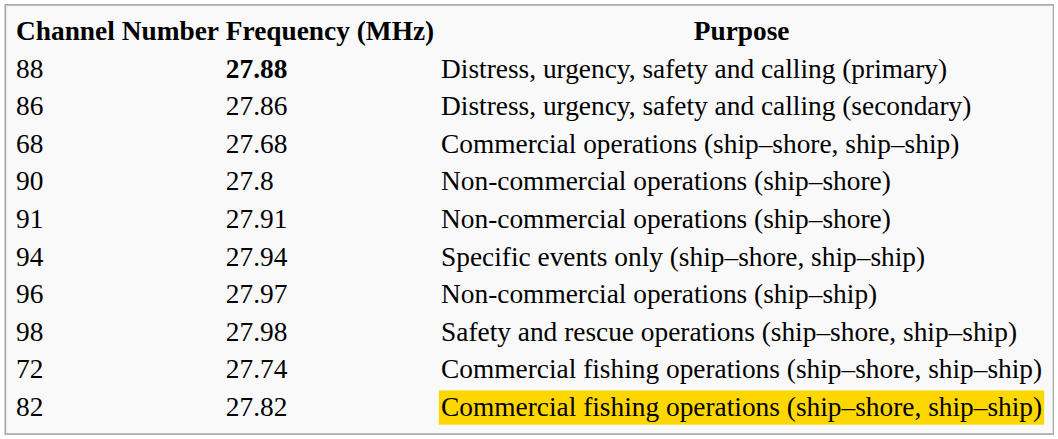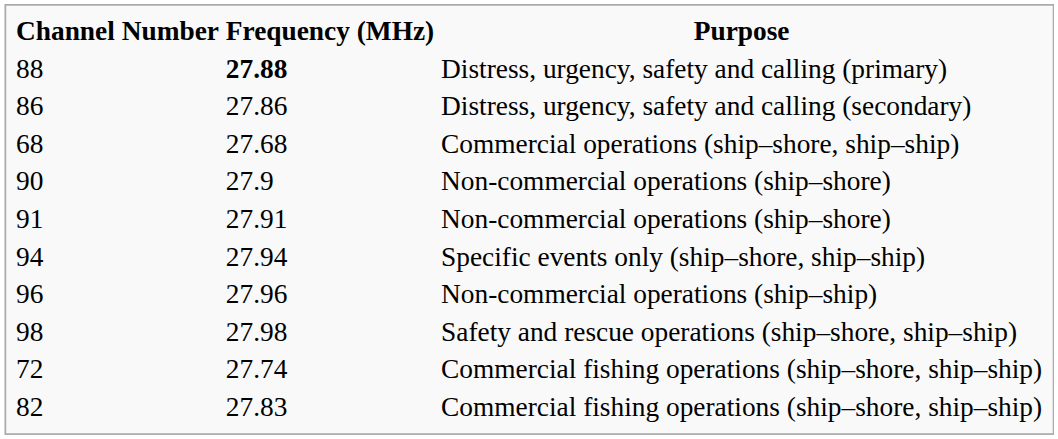90 | Frequency (MHz): 27.8 -> 27.9
96 | Frequency (MHz): 27.97 -> 27.96
82 | Frequency (MHz): 27.82 -> 27.83
82 | Purpose: gold background -> no background
